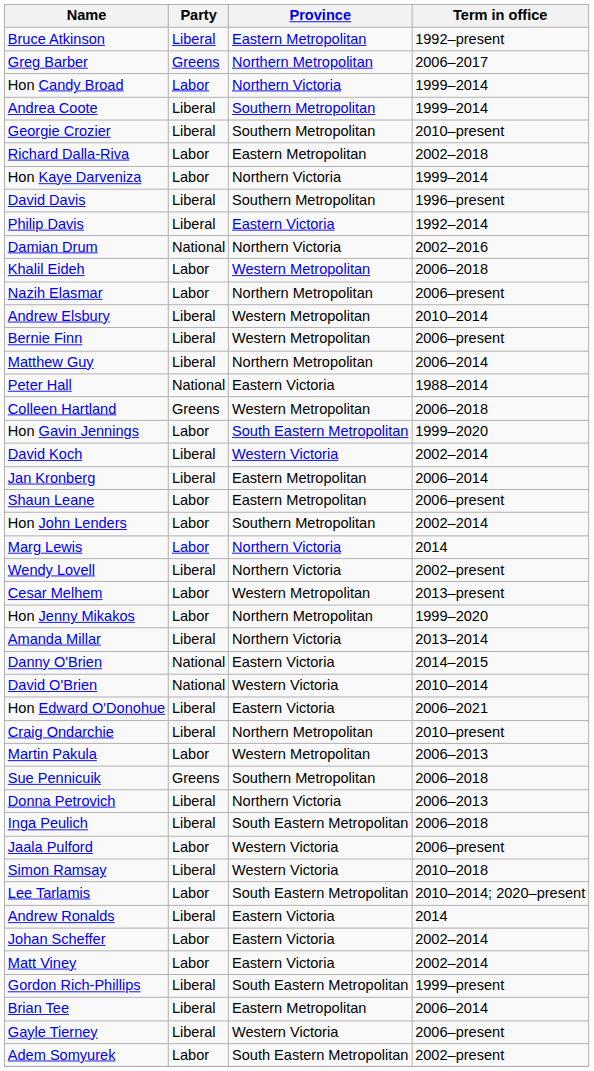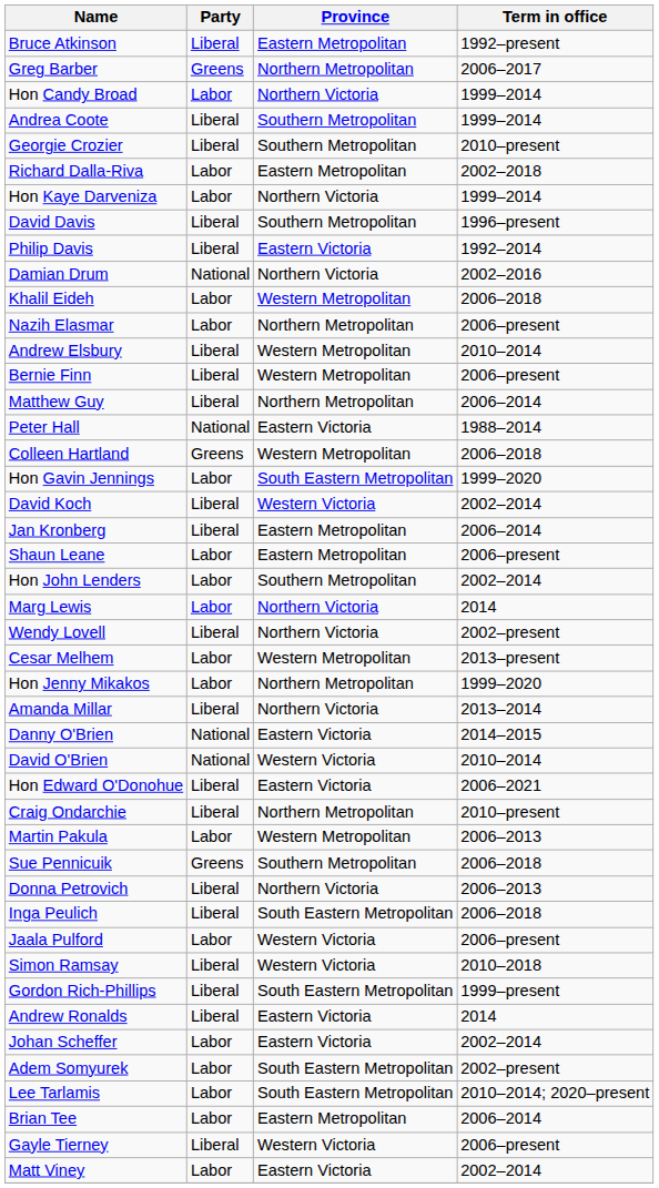rows swapped: Gordon Rich-Phillips <-> Lee Tarlamis
rows swapped: Adem Somyurek <-> Matt Viney
Brian Tee | Party: Liberal -> Labor
